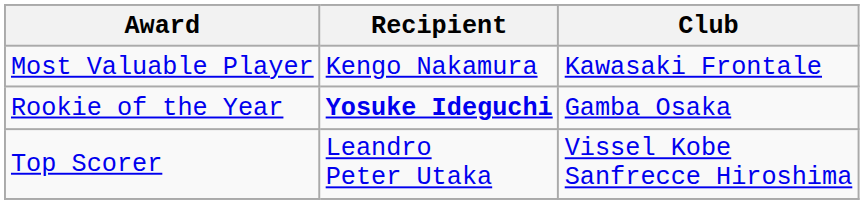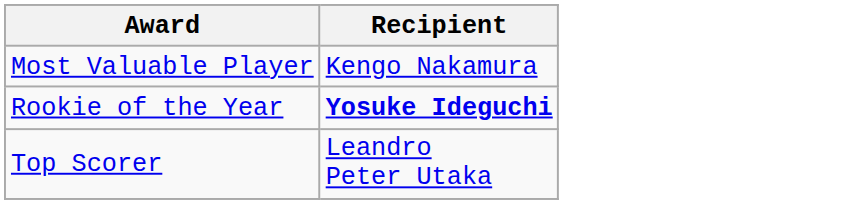- column: Club | Kawasaki Frontale | Gamba Osaka | Vissel Kobe Sanfrecce Hiroshima
